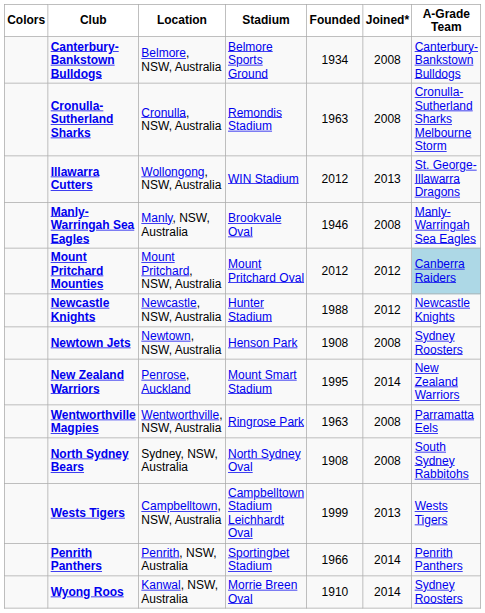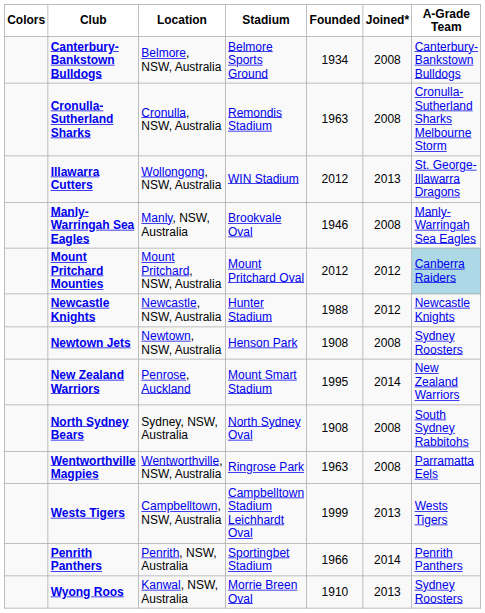rows swapped: North Sydney Bears <-> Wentworthville Magpies
Wyong Roos | Joined*: 2014 -> 2013
